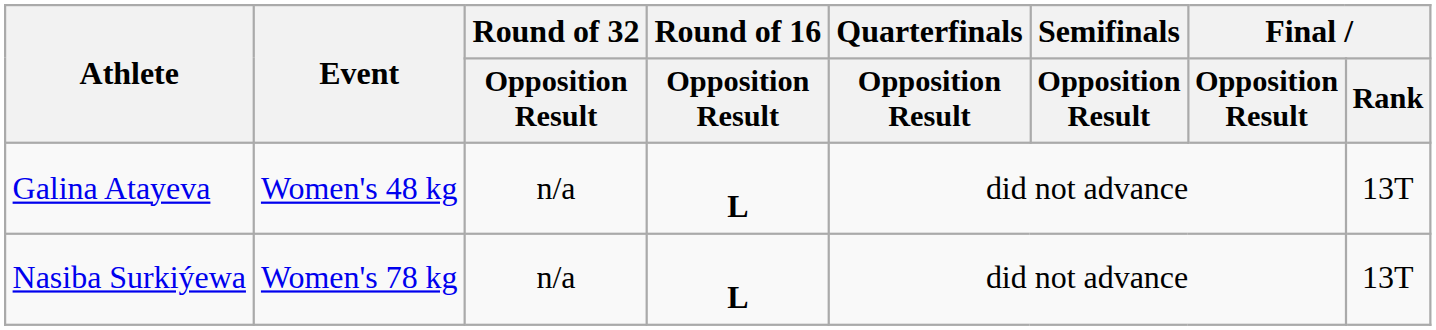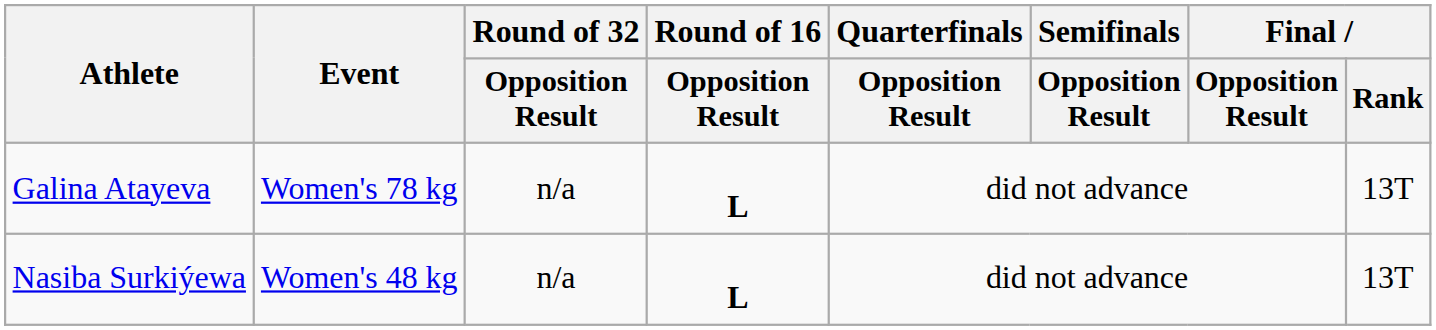Galina Atayeva | Event: Women's 48 kg -> Women's 78 kg
Nasiba Surkiýewa | Event: Women's 78 kg -> Women's 48 kg
